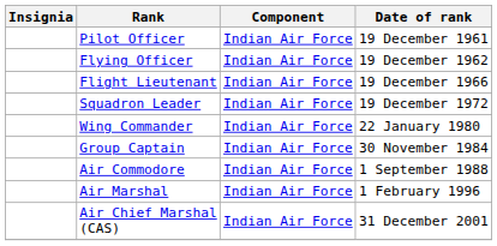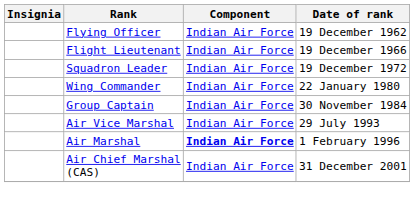- row: Pilot Officer | Indian Air Force | 19 December 1961
- row: Air Commodore | Indian Air Force | 1 September 1988
+ row: Air Vice Marshal | Indian Air Force | 29 July 1993
Air Marshal | Component: normal -> bold
